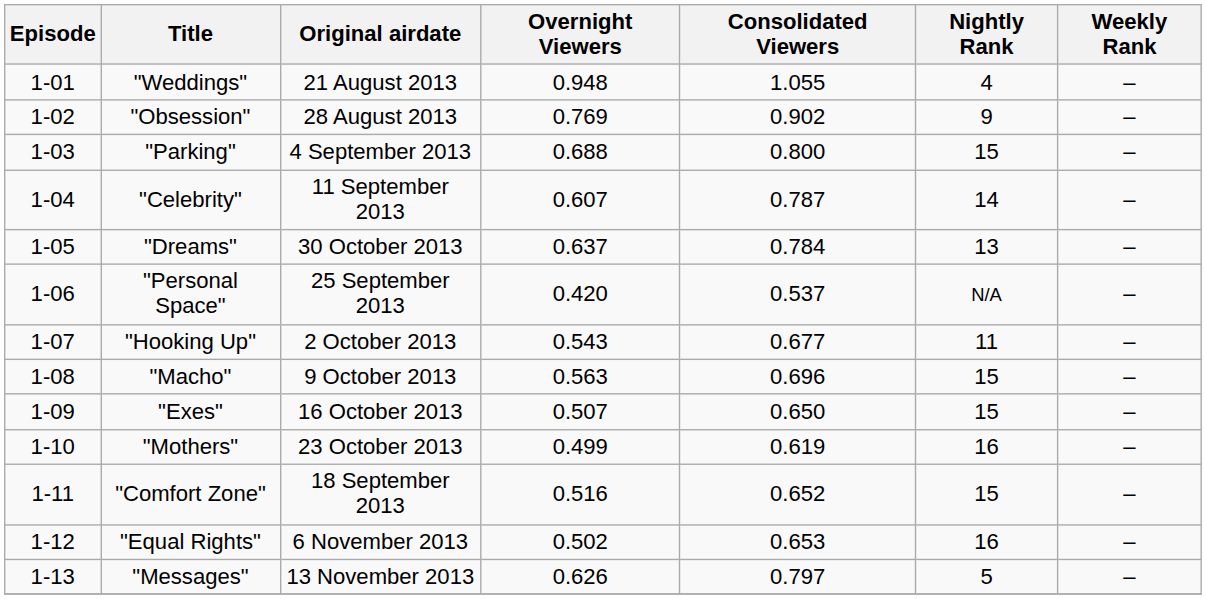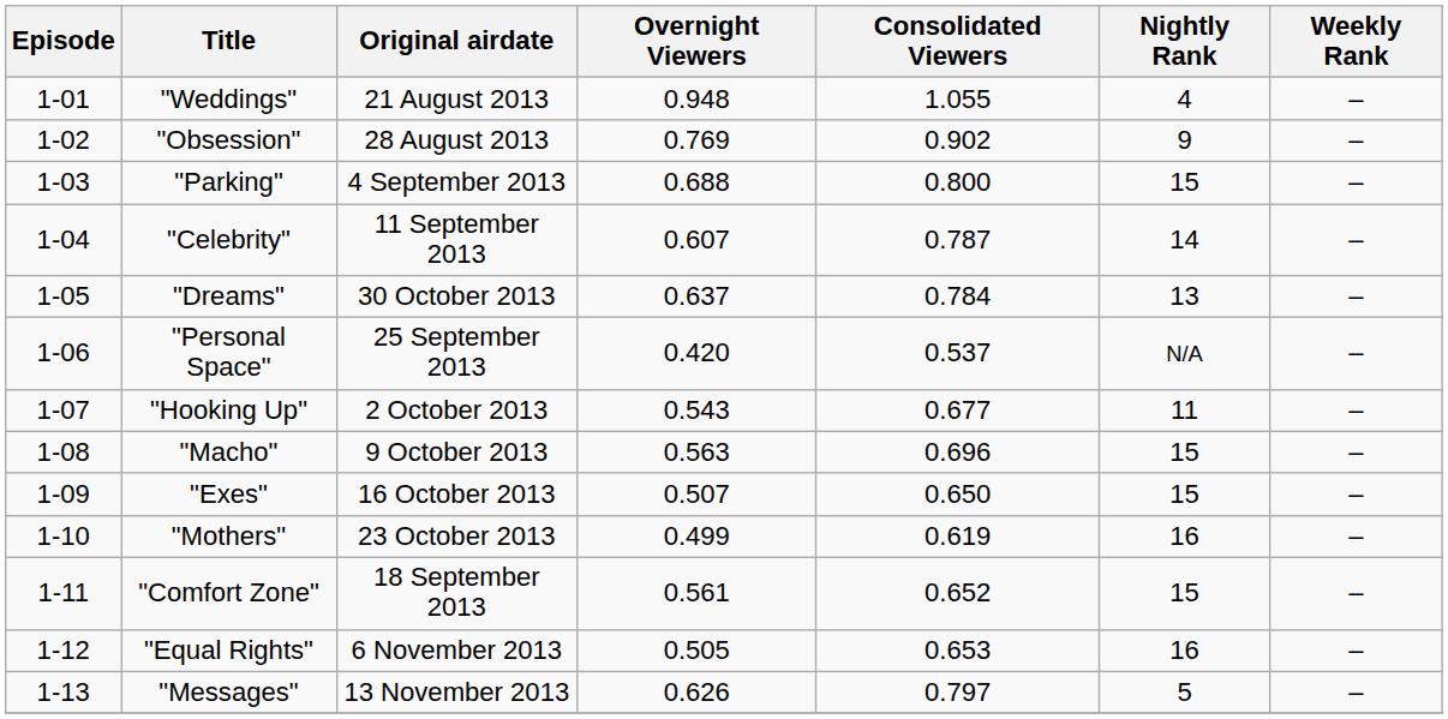"Comfort Zone" | Overnight Viewers: 0.516 -> 0.561
"Equal Rights" | Overnight Viewers: 0.502 -> 0.505
